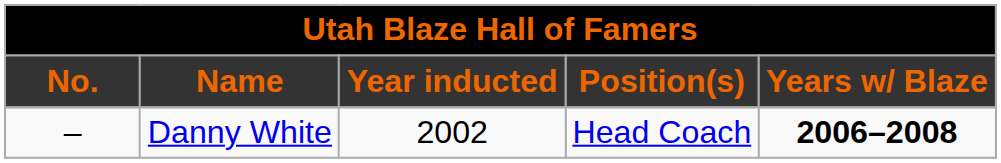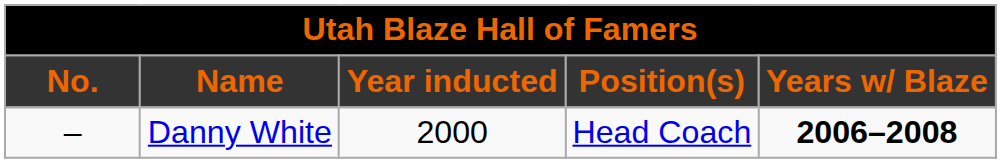Danny White | Year inducted: 2002 -> 2000
